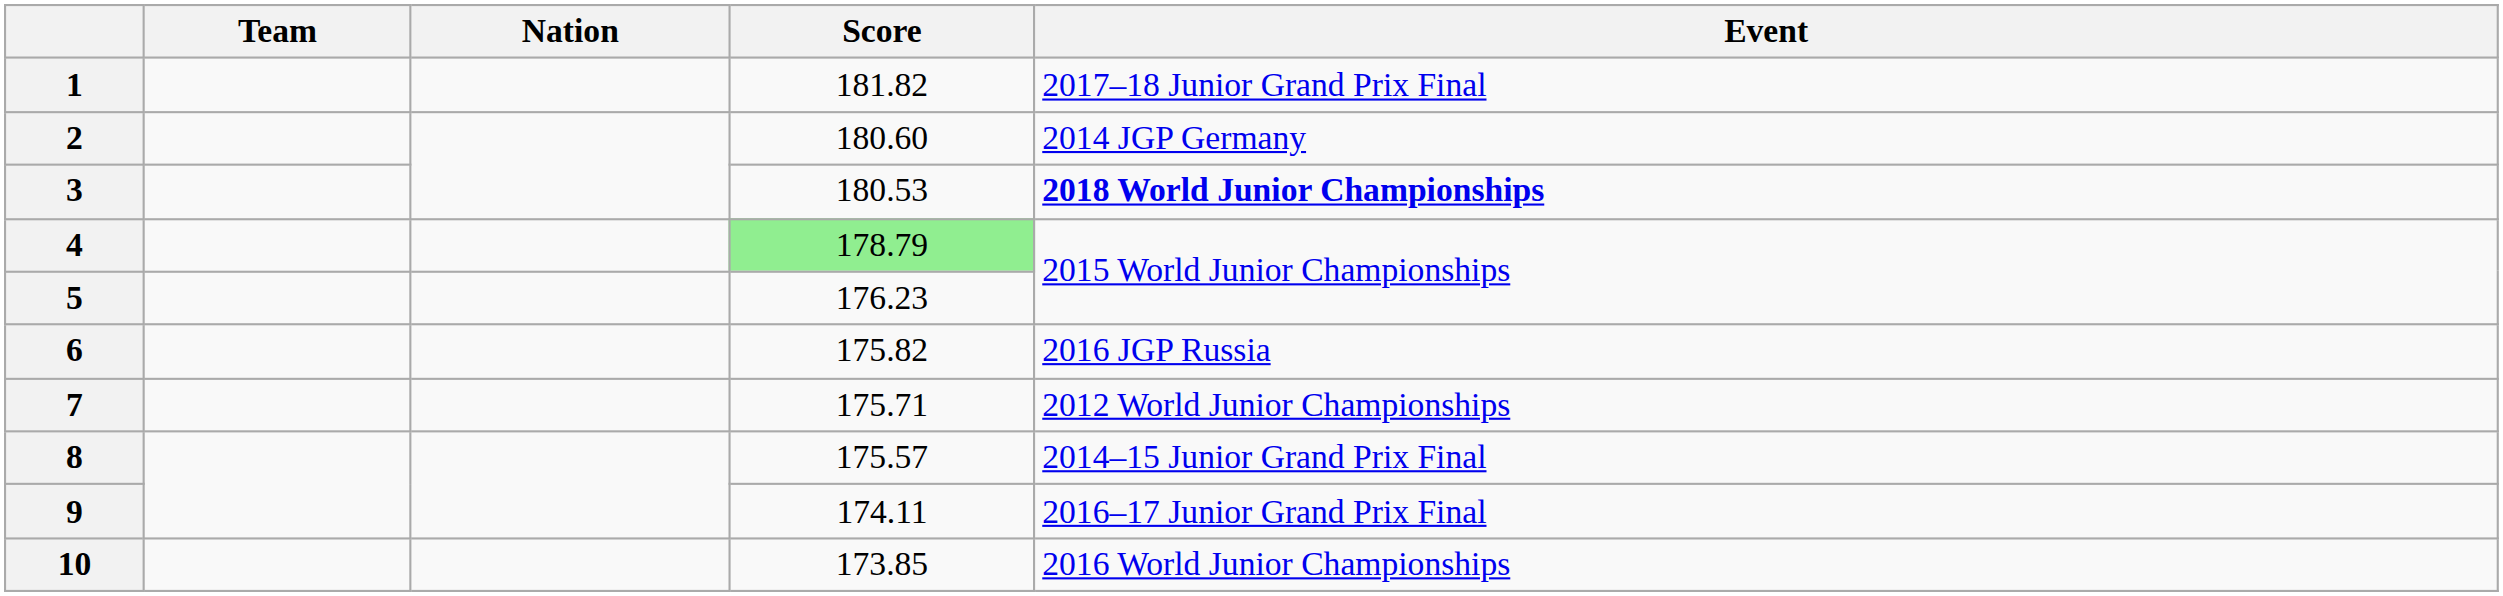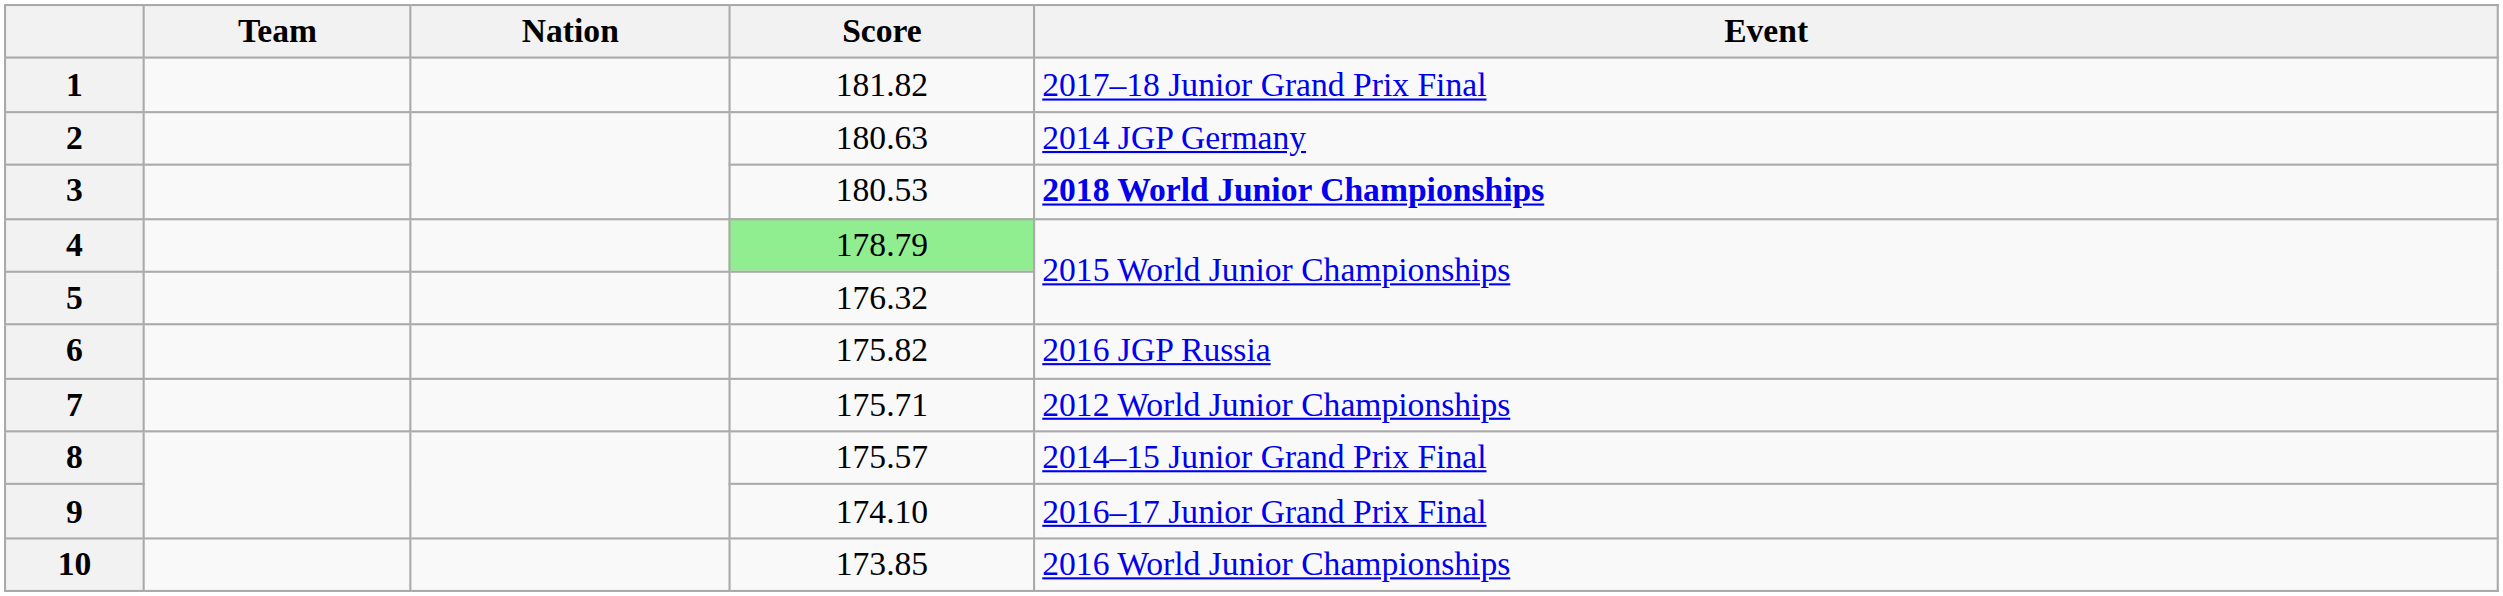2 | Score: 180.60 -> 180.63
5 | Score: 176.23 -> 176.32
9 | Score: 174.11 -> 174.10
